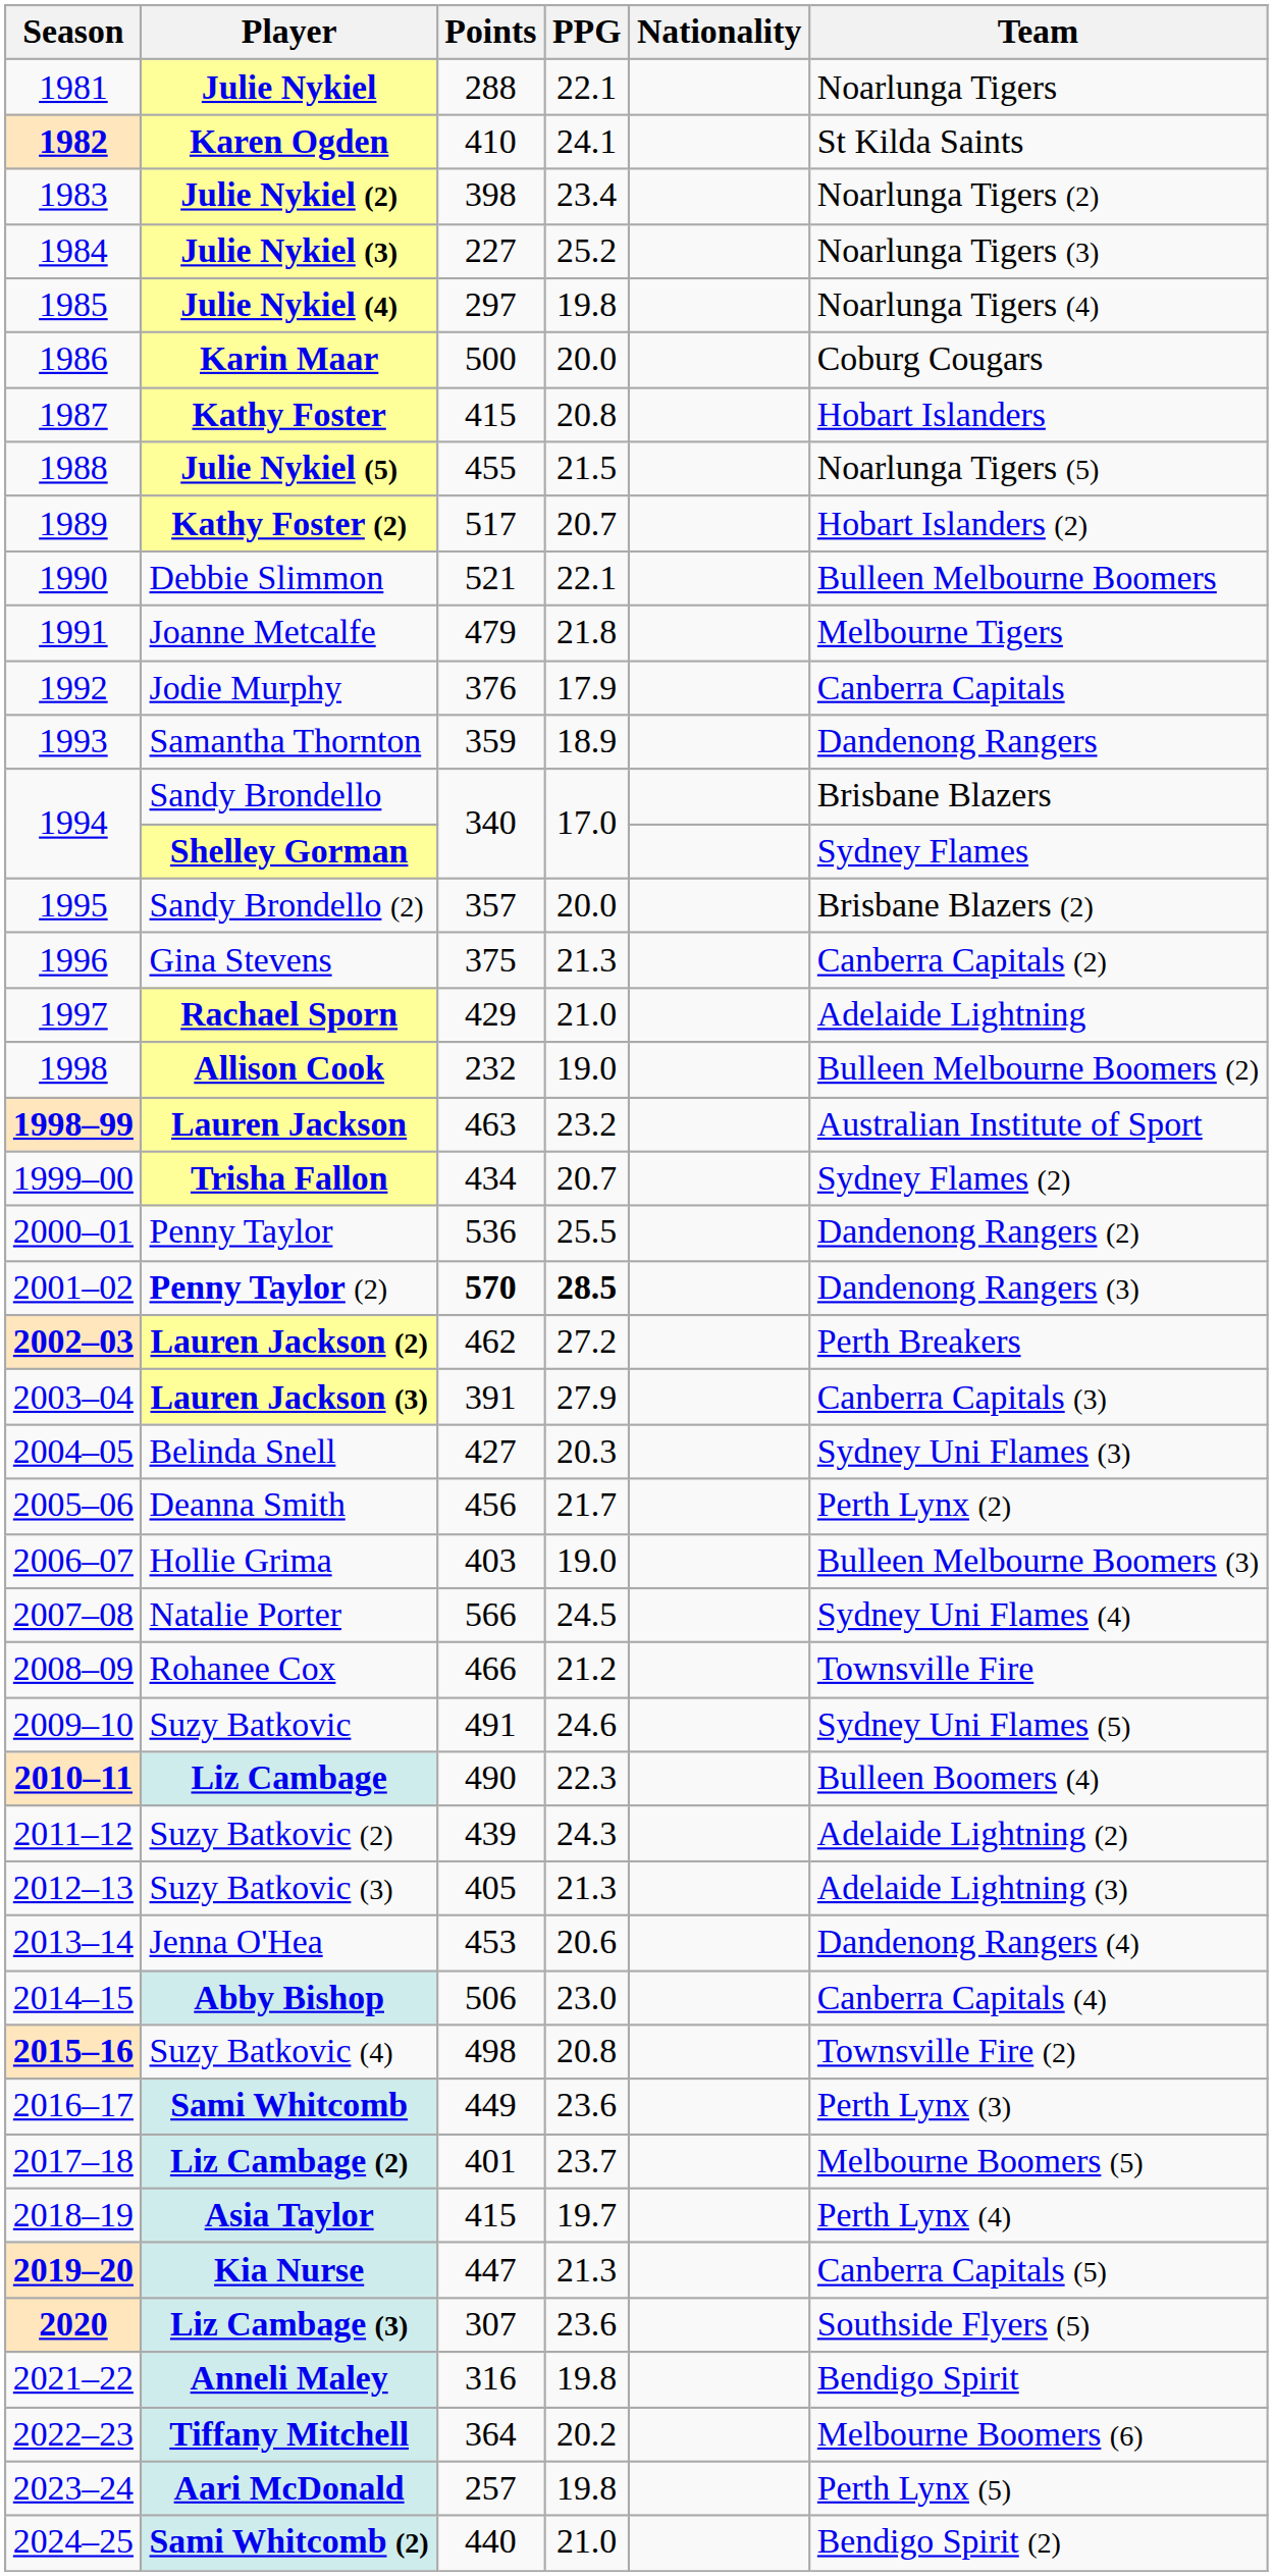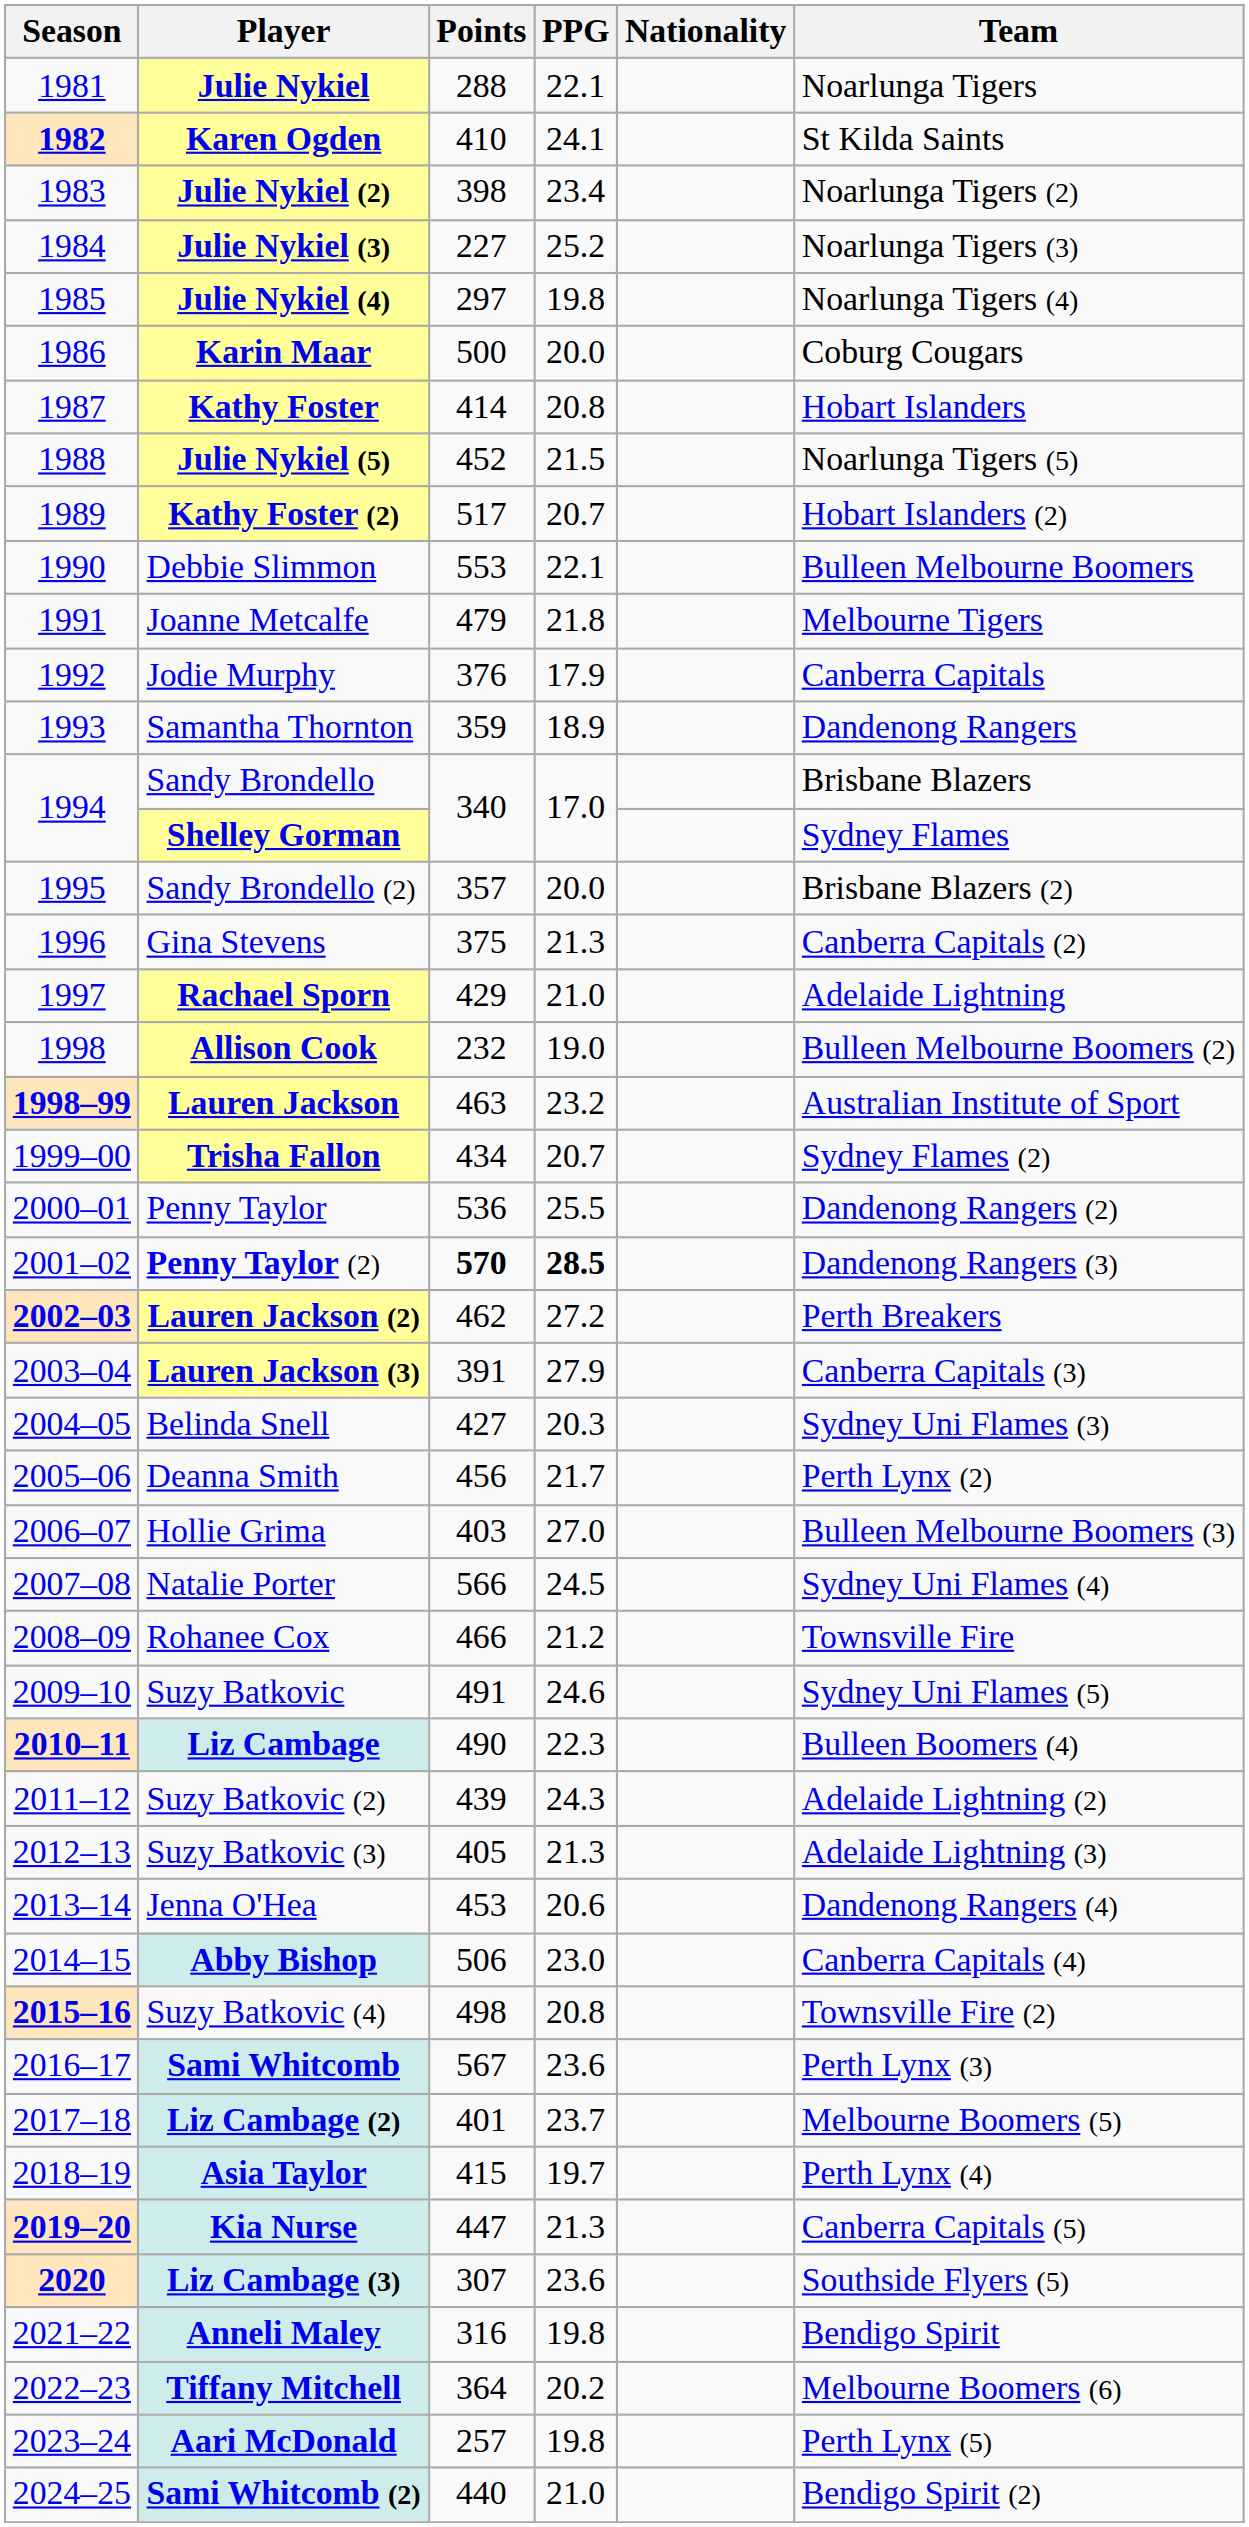Kathy Foster | Points: 415 -> 414
Julie Nykiel (5) | Points: 455 -> 452
Debbie Slimmon | Points: 521 -> 553
Hollie Grima | PPG: 19.0 -> 27.0
Sami Whitcomb | Points: 449 -> 567
